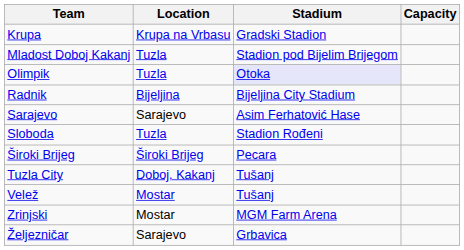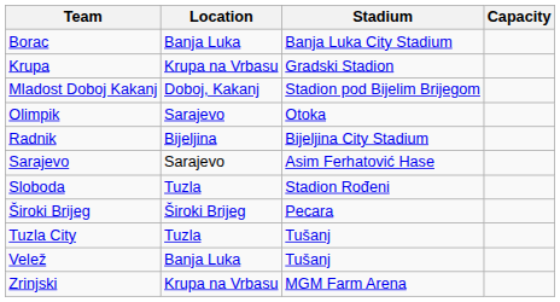+ row: Borac | Banja Luka | Banja Luka City Stadium
Mladost Doboj Kakanj | Location: Tuzla -> Doboj, Kakanj
Olimpik | Location: Tuzla -> Sarajevo
Olimpik | Stadium: lavender background -> no background
Tuzla City | Location: Doboj, Kakanj -> Tuzla
Velež | Location: Mostar -> Banja Luka
Zrinjski | Location: Mostar -> Krupa na Vrbasu
- row: Željezničar | Sarajevo | Grbavica
